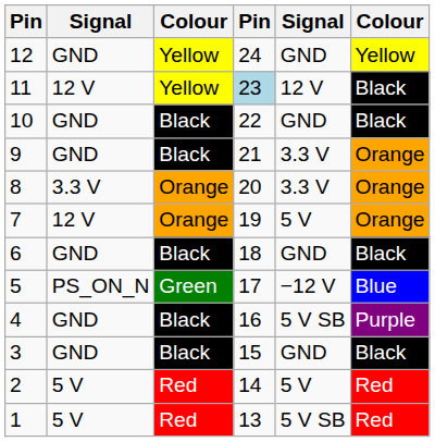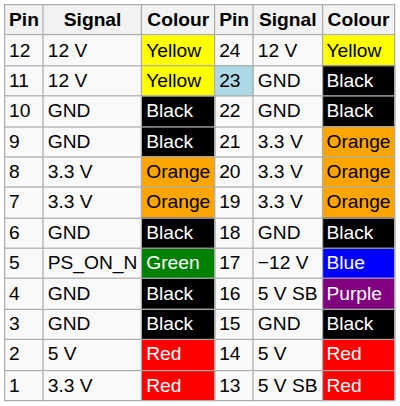12 | column 2: GND -> 12 V
12 | column 5: GND -> 12 V
11 | column 5: 12 V -> GND
7 | column 2: 12 V -> 3.3 V
7 | column 5: 5 V -> 3.3 V
1 | column 2: 5 V -> 3.3 V
